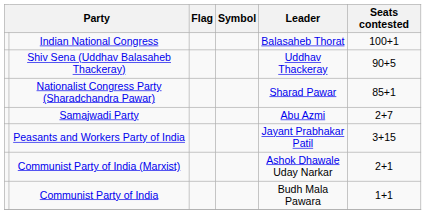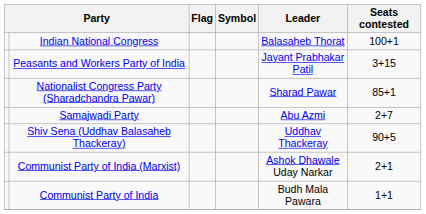rows swapped: Shiv Sena (Uddhav Balasaheb Thackeray) <-> Peasants and Workers Party of India
